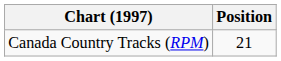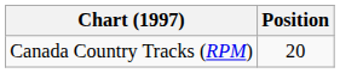Canada Country Tracks (RPM) | Position: 21 -> 20
